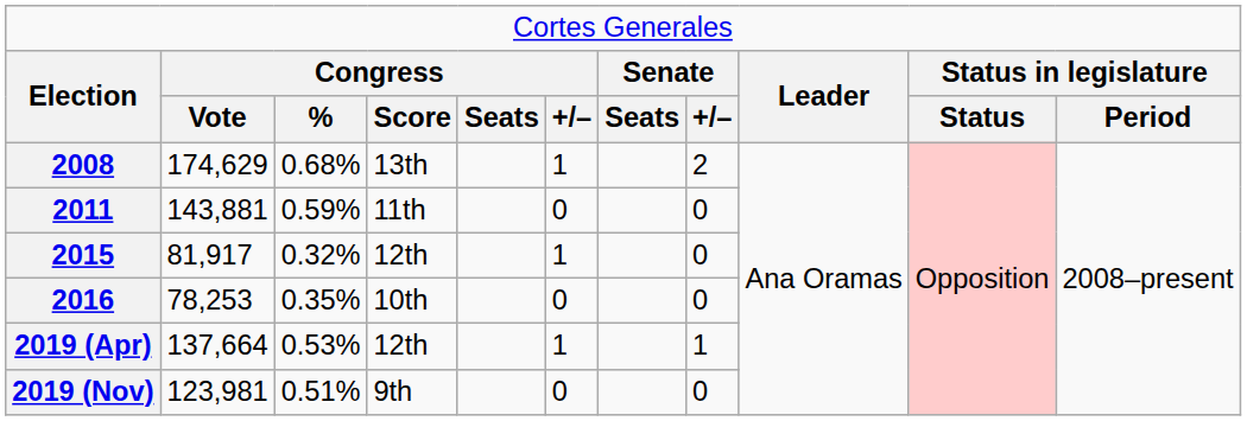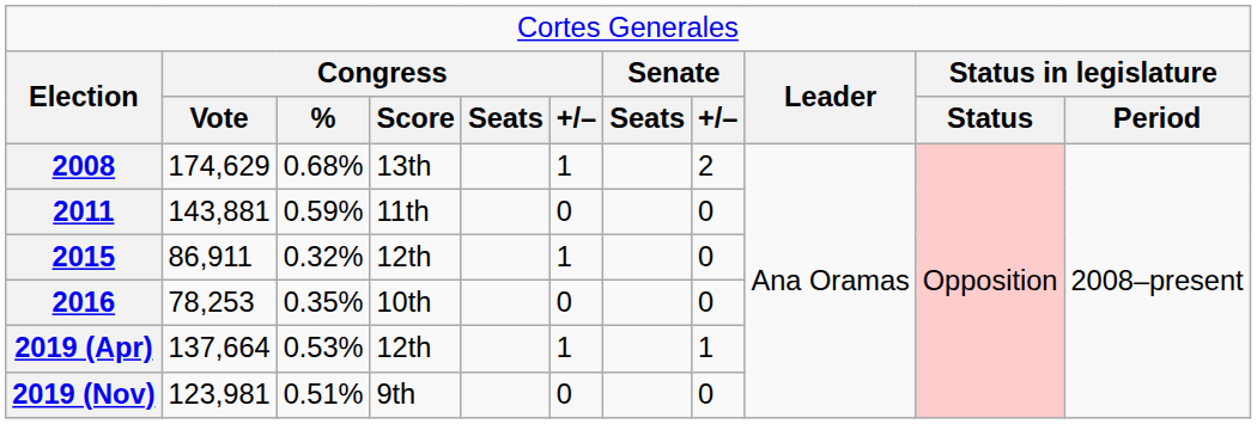2015 | column 2: 81,917 -> 86,911
